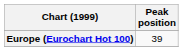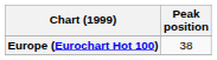Europe (Eurochart Hot 100) | Peak position: 39 -> 38
